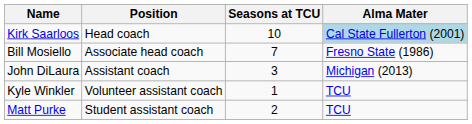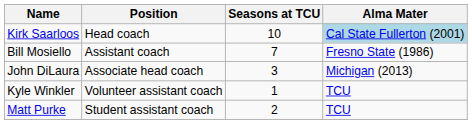Bill Mosiello | Position: Associate head coach -> Assistant coach
John DiLaura | Position: Assistant coach -> Associate head coach
